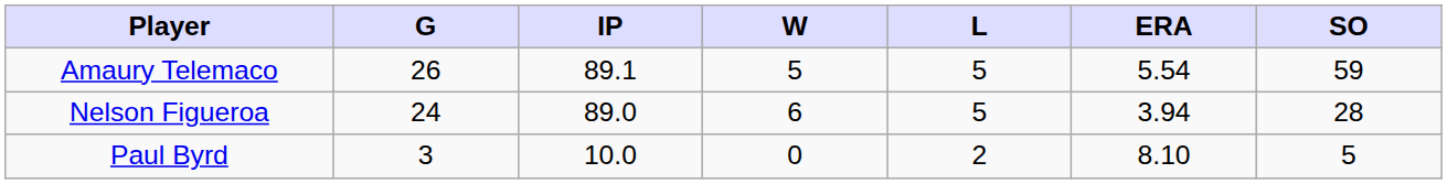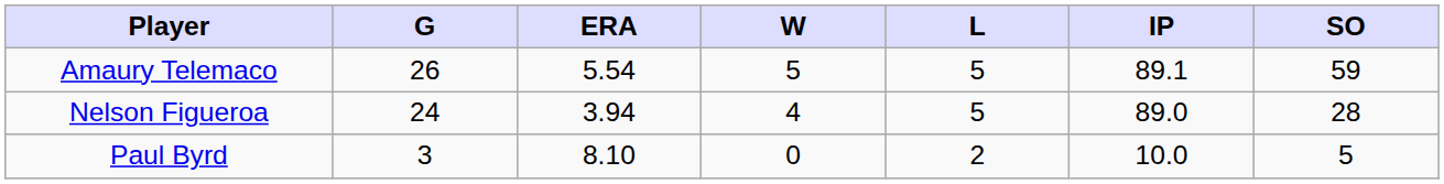columns swapped: IP <-> ERA
Nelson Figueroa | W: 6 -> 4
